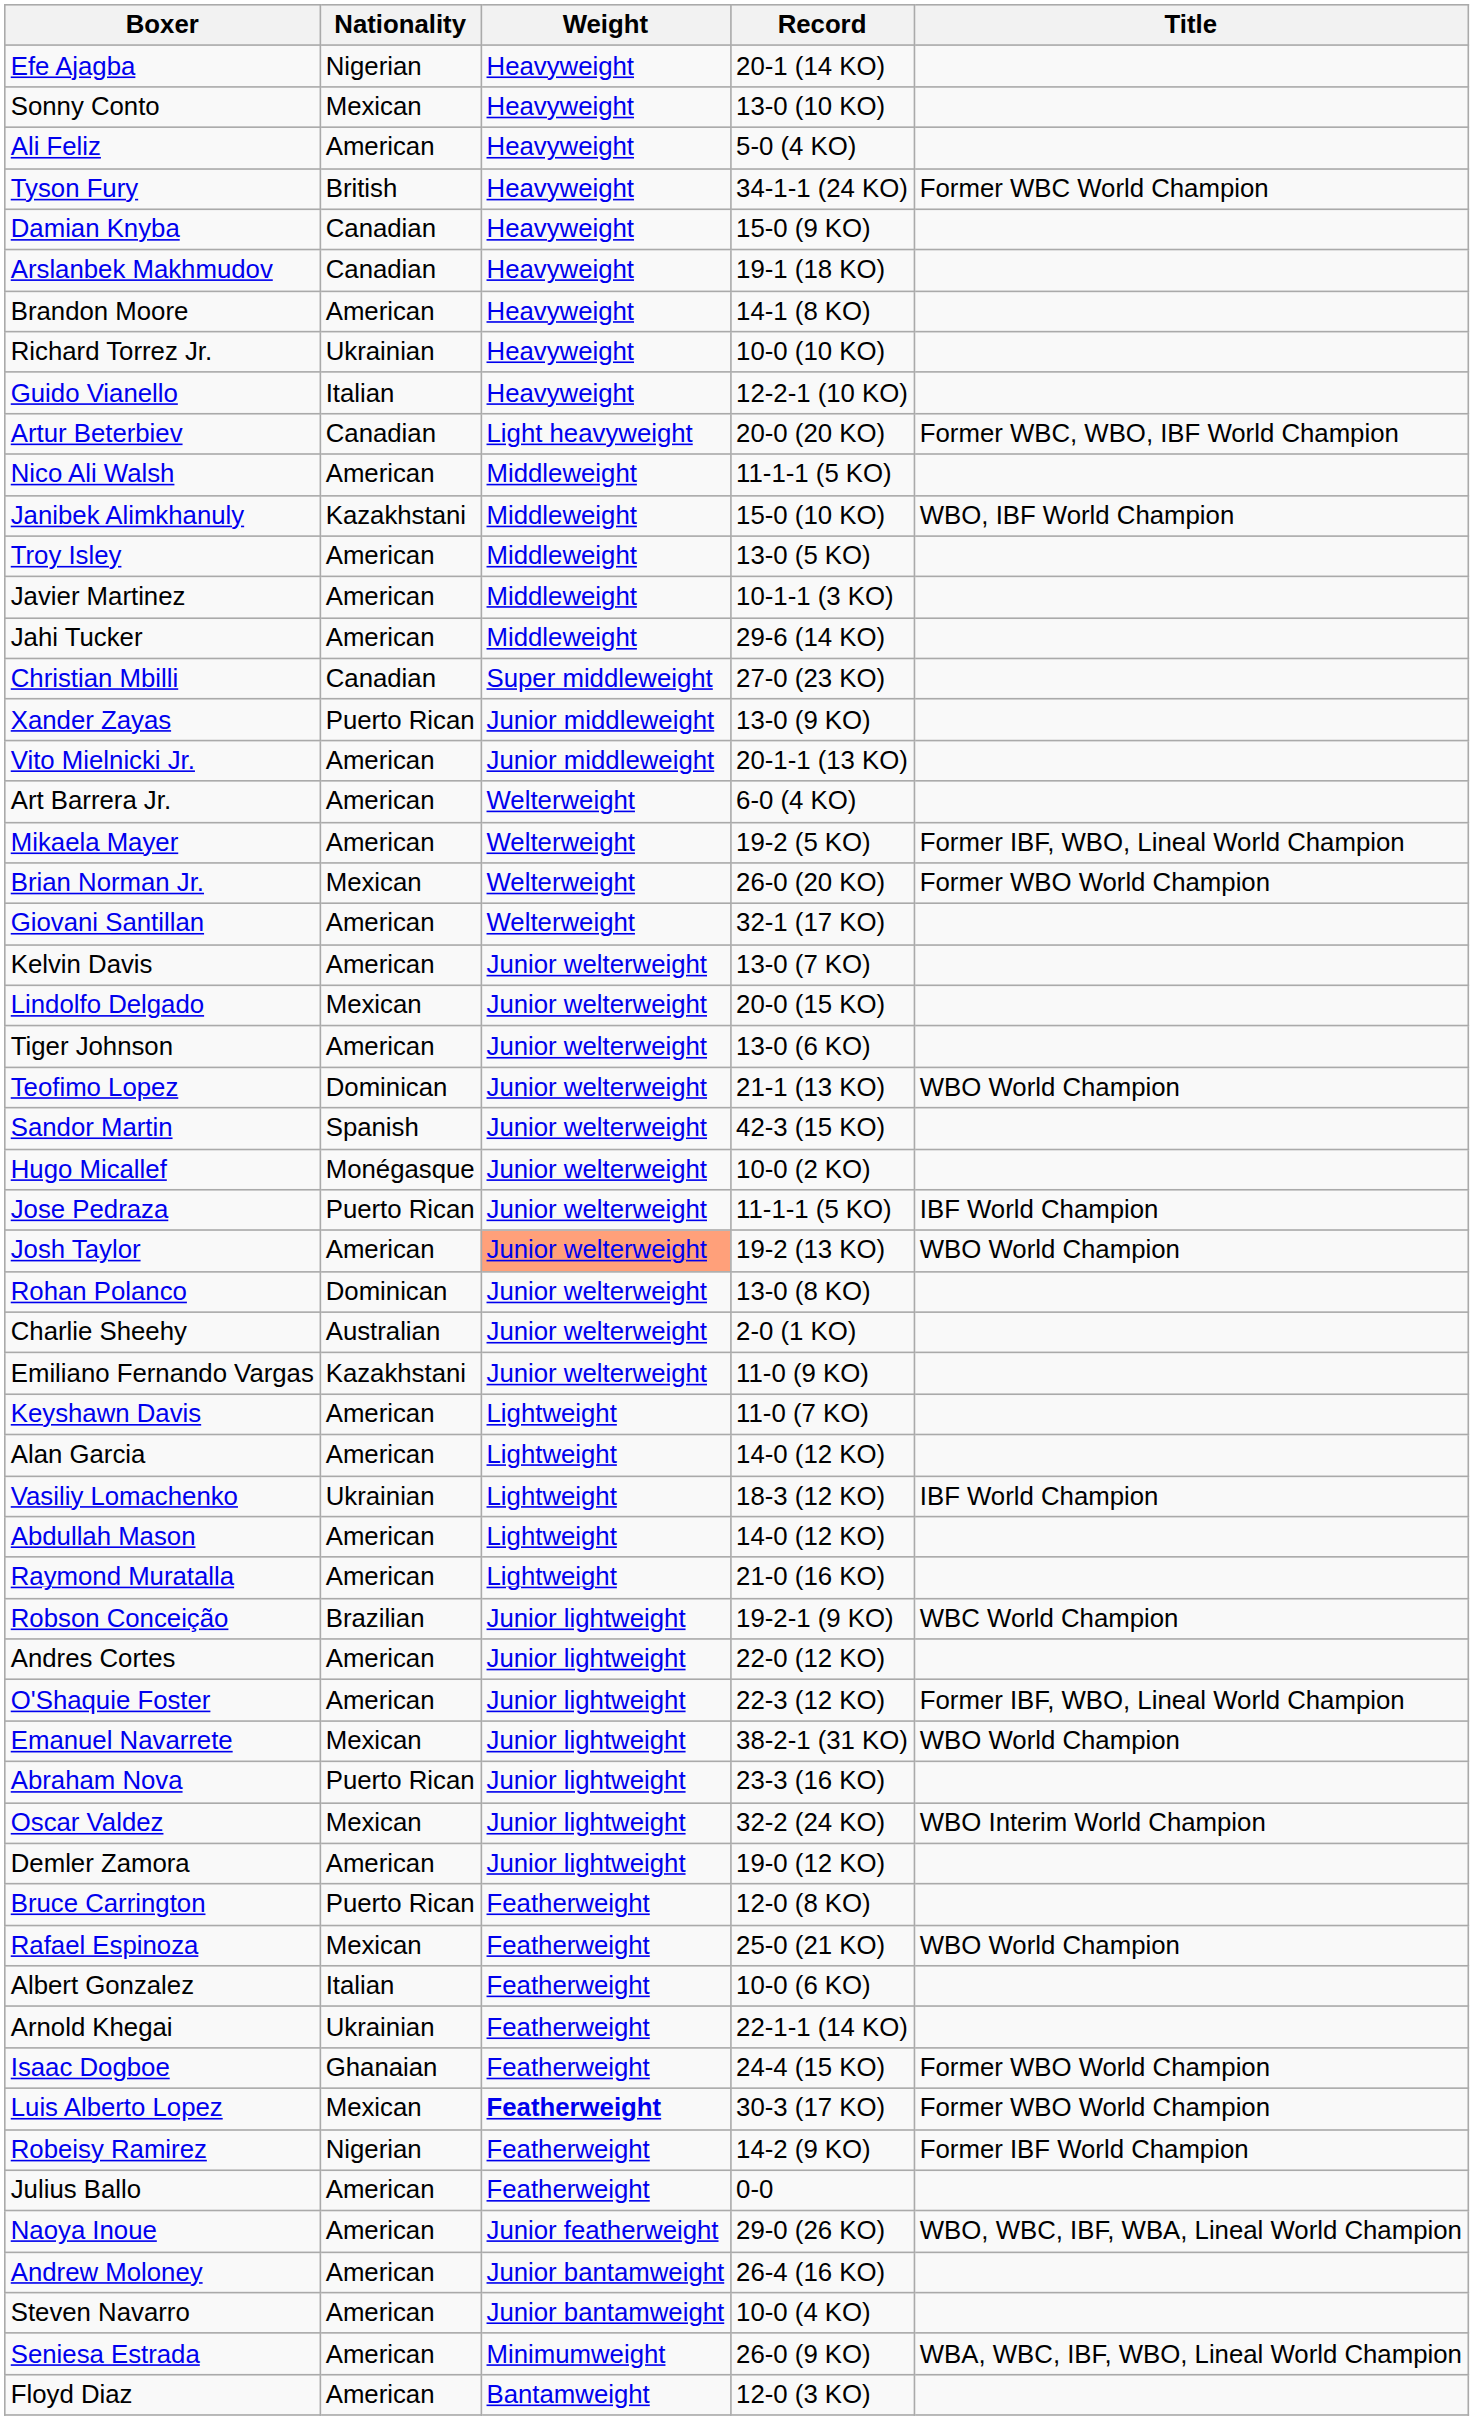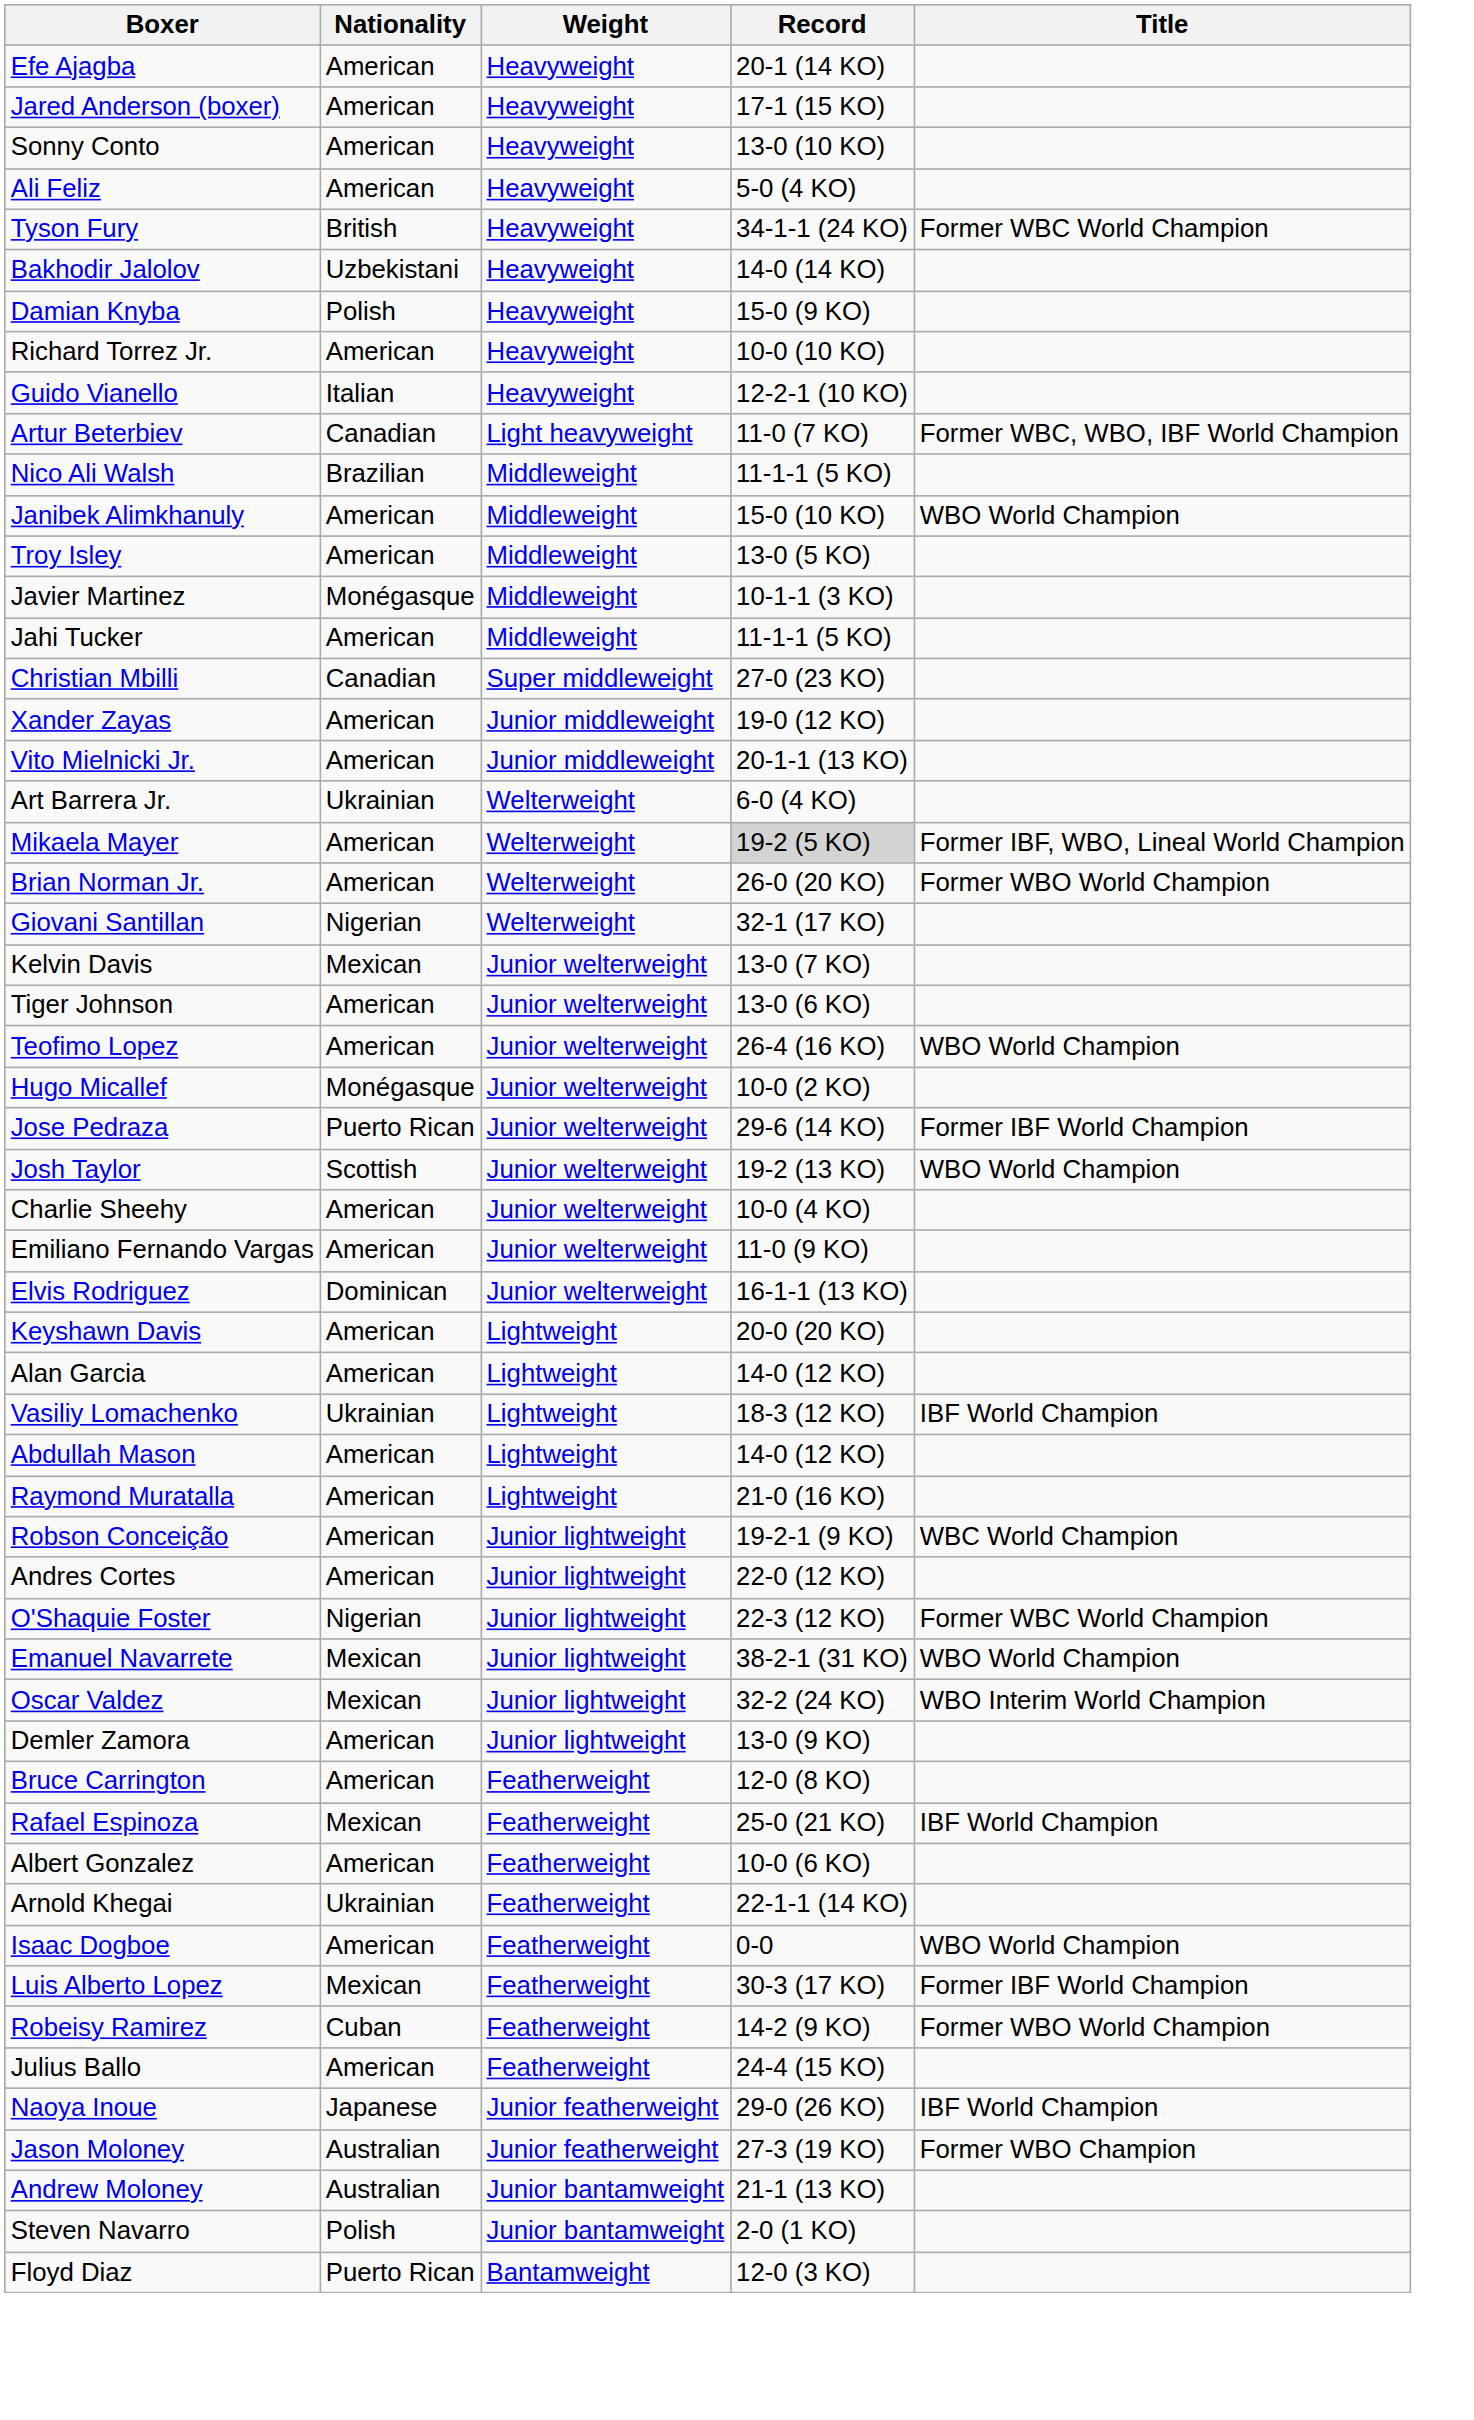Efe Ajagba | Nationality: Nigerian -> American
+ row: Jared Anderson (boxer) | American | Heavyweight | 17-1 (15 KO)
Sonny Conto | Nationality: Mexican -> American
+ row: Bakhodir Jalolov | Uzbekistani | Heavyweight | 14-0 (14 KO)
Damian Knyba | Nationality: Canadian -> Polish
- row: Arslanbek Makhmudov | Canadian | Heavyweight | 19-1 (18 KO)
- row: Brandon Moore | American | Heavyweight | 14-1 (8 KO)
Richard Torrez Jr. | Nationality: Ukrainian -> American
Artur Beterbiev | Record: 20-0 (20 KO) -> 11-0 (7 KO)
Nico Ali Walsh | Nationality: American -> Brazilian
Janibek Alimkhanuly | Nationality: Kazakhstani -> American
Janibek Alimkhanuly | Title: WBO, IBF World Champion -> WBO World Champion
Javier Martinez | Nationality: American -> Monégasque
Jahi Tucker | Record: 29-6 (14 KO) -> 11-1-1 (5 KO)
Xander Zayas | Nationality: Puerto Rican -> American
Xander Zayas | Record: 13-0 (9 KO) -> 19-0 (12 KO)
Art Barrera Jr. | Nationality: American -> Ukrainian
Mikaela Mayer | Record: no background -> lightgrey background
Brian Norman Jr. | Nationality: Mexican -> American
Giovani Santillan | Nationality: American -> Nigerian
Kelvin Davis | Nationality: American -> Mexican
- row: Lindolfo Delgado | Mexican | Junior welterweight | 20-0 (15 KO)
Teofimo Lopez | Nationality: Dominican -> American
Teofimo Lopez | Record: 21-1 (13 KO) -> 26-4 (16 KO)
- row: Sandor Martin | Spanish | Junior welterweight | 42-3 (15 KO)
Jose Pedraza | Record: 11-1-1 (5 KO) -> 29-6 (14 KO)
Jose Pedraza | Title: IBF World Champion -> Former IBF World Champion
Josh Taylor | Nationality: American -> Scottish
Josh Taylor | Weight: lightsalmon background -> no background
- row: Rohan Polanco | Dominican | Junior welterweight | 13-0 (8 KO)
Charlie Sheehy | Nationality: Australian -> American
Charlie Sheehy | Record: 2-0 (1 KO) -> 10-0 (4 KO)
Emiliano Fernando Vargas | Nationality: Kazakhstani -> American
+ row: Elvis Rodriguez | Dominican | Junior welterweight | 16-1-1 (13 KO)
Keyshawn Davis | Record: 11-0 (7 KO) -> 20-0 (20 KO)
Robson Conceição | Nationality: Brazilian -> American
O'Shaquie Foster | Nationality: American -> Nigerian
O'Shaquie Foster | Title: Former IBF, WBO, Lineal World Champion -> Former WBC World Champion
- row: Abraham Nova | Puerto Rican | Junior lightweight | 23-3 (16 KO)
Demler Zamora | Record: 19-0 (12 KO) -> 13-0 (9 KO)
Bruce Carrington | Nationality: Puerto Rican -> American
Rafael Espinoza | Title: WBO World Champion -> IBF World Champion
Albert Gonzalez | Nationality: Italian -> American
Isaac Dogboe | Nationality: Ghanaian -> American
Isaac Dogboe | Record: 24-4 (15 KO) -> 0-0
Isaac Dogboe | Title: Former WBO World Champion -> WBO World Champion
Luis Alberto Lopez | Weight: bold -> normal
Luis Alberto Lopez | Title: Former WBO World Champion -> Former IBF World Champion
Robeisy Ramirez | Nationality: Nigerian -> Cuban
Robeisy Ramirez | Title: Former IBF World Champion -> Former WBO World Champion
Julius Ballo | Record: 0-0 -> 24-4 (15 KO)
Naoya Inoue | Nationality: American -> Japanese
Naoya Inoue | Title: WBO, WBC, IBF, WBA, Lineal World Champion -> IBF World Champion
+ row: Jason Moloney | Australian | Junior featherweight | 27-3 (19 KO) | Former WBO Champion
Andrew Moloney | Nationality: American -> Australian
Andrew Moloney | Record: 26-4 (16 KO) -> 21-1 (13 KO)
Steven Navarro | Nationality: American -> Polish
Steven Navarro | Record: 10-0 (4 KO) -> 2-0 (1 KO)
- row: Seniesa Estrada | American | Minimumweight | 26-0 (9 KO) | WBA, WBC, IBF, WBO, Lineal World Champion
Floyd Diaz | Nationality: American -> Puerto Rican
